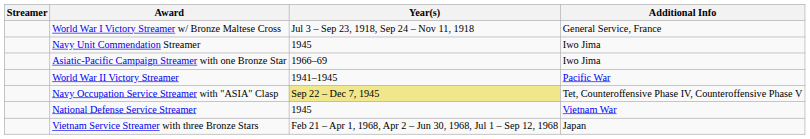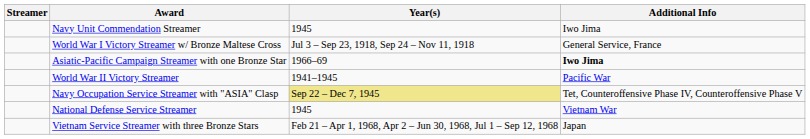rows swapped: Navy Unit Commendation Streamer <-> World War I Victory Streamer w/ Bronze Maltese Cross
Asiatic-Pacific Campaign Streamer with one Bronze Star | Additional Info: normal -> bold
